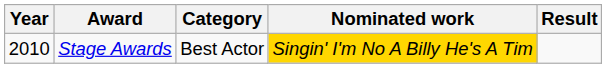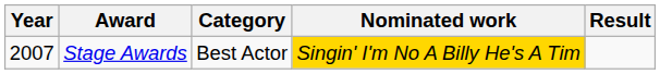Stage Awards | Year: 2010 -> 2007
